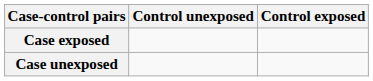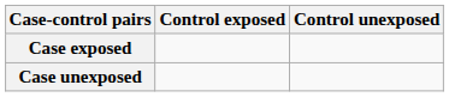columns swapped: Control exposed <-> Control unexposed
